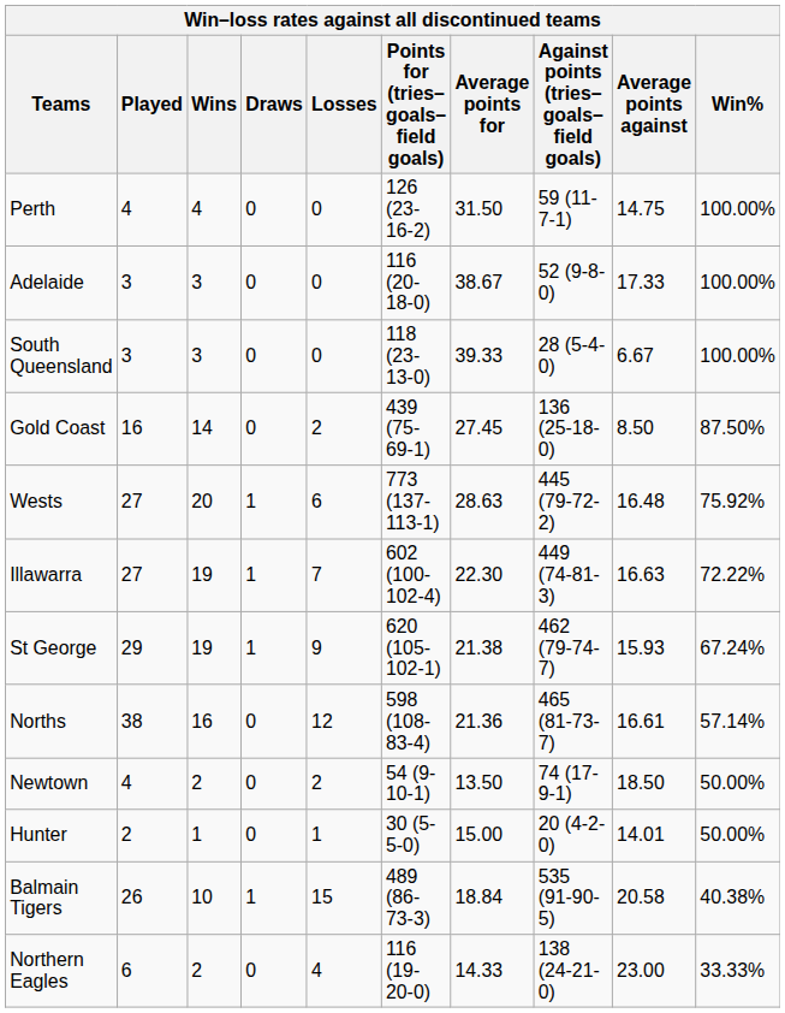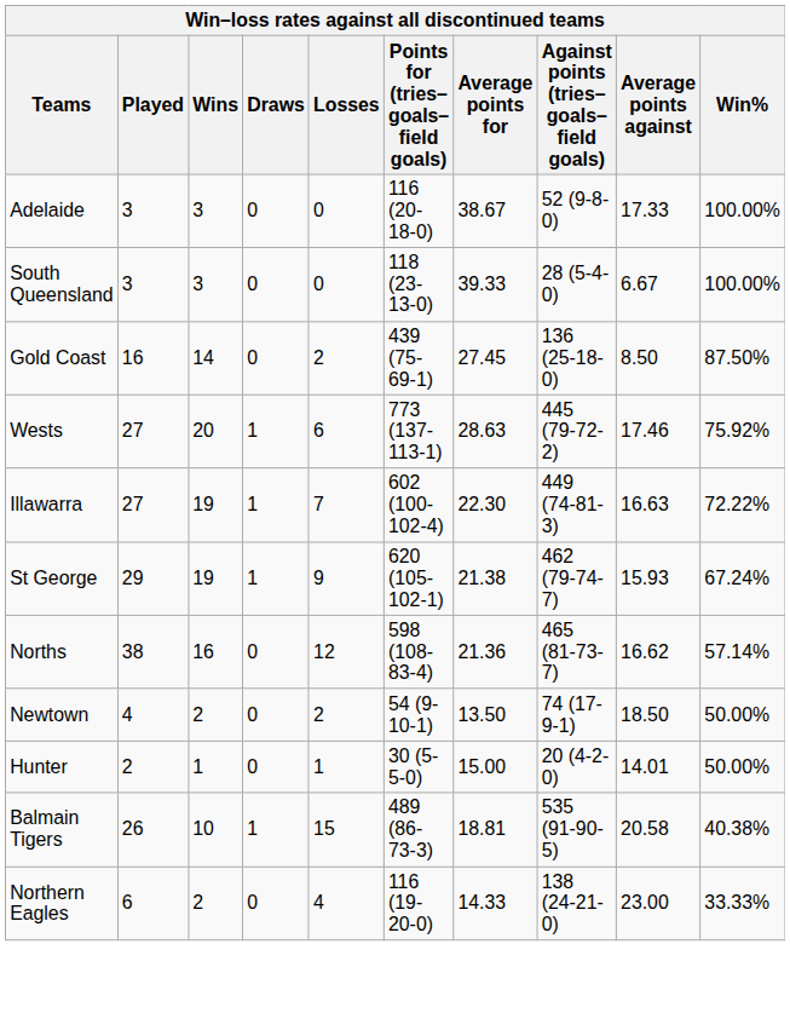- row: Perth | 4 | 4 | 0 | 0 | 126 (23-16-2) | 31.50 | 59 (11-7-1) | 14.75 | 100.00%
Wests | Average points against: 16.48 -> 17.46
Norths | Average points against: 16.61 -> 16.62
Balmain Tigers | Average points for: 18.84 -> 18.81
